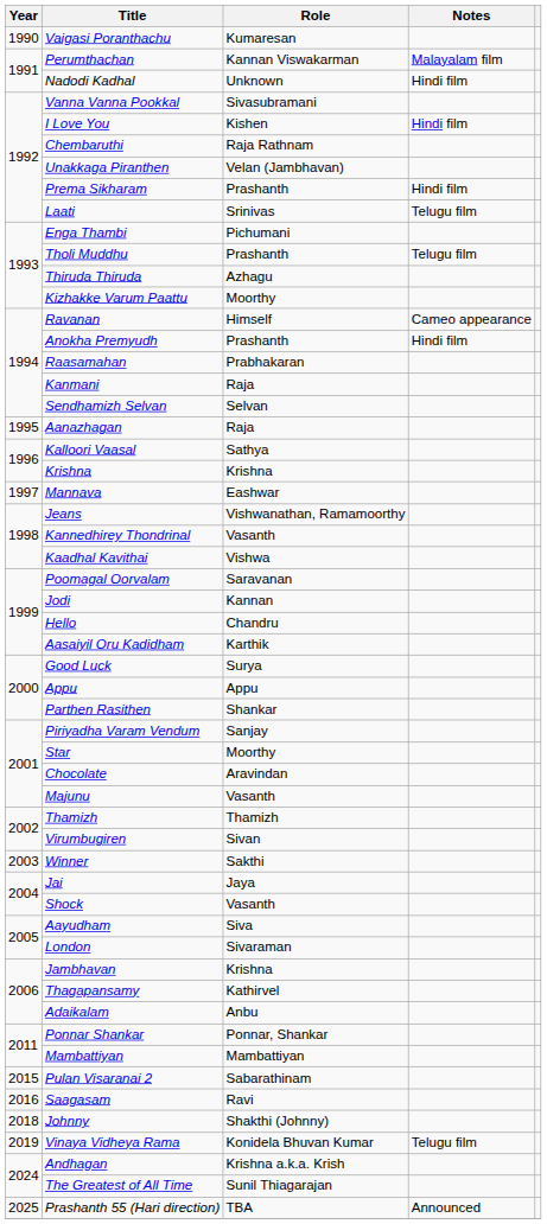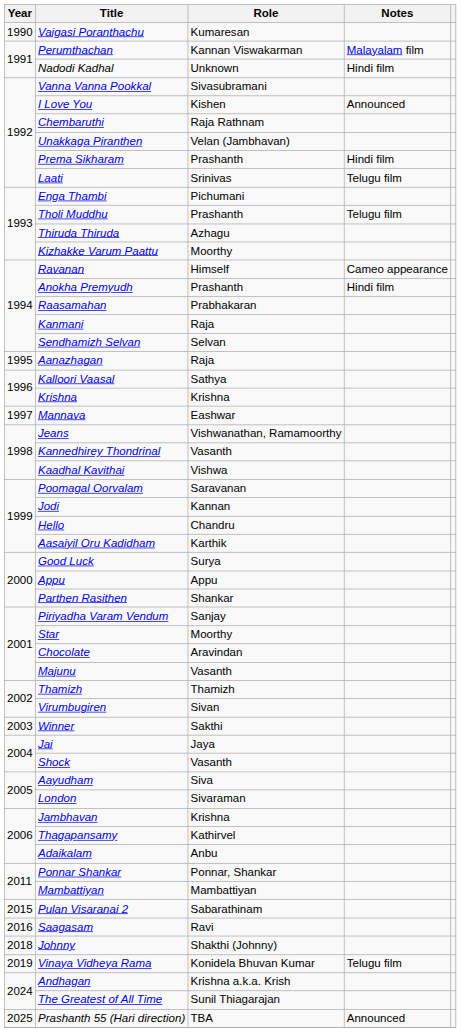I Love You | Notes: Hindi film -> Announced
